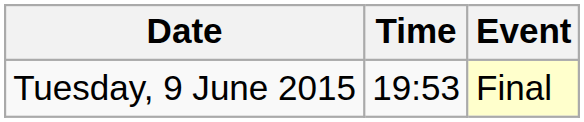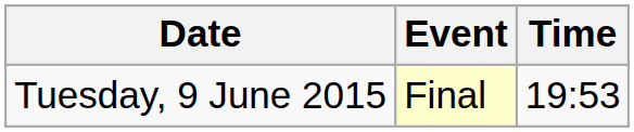columns swapped: Time <-> Event
